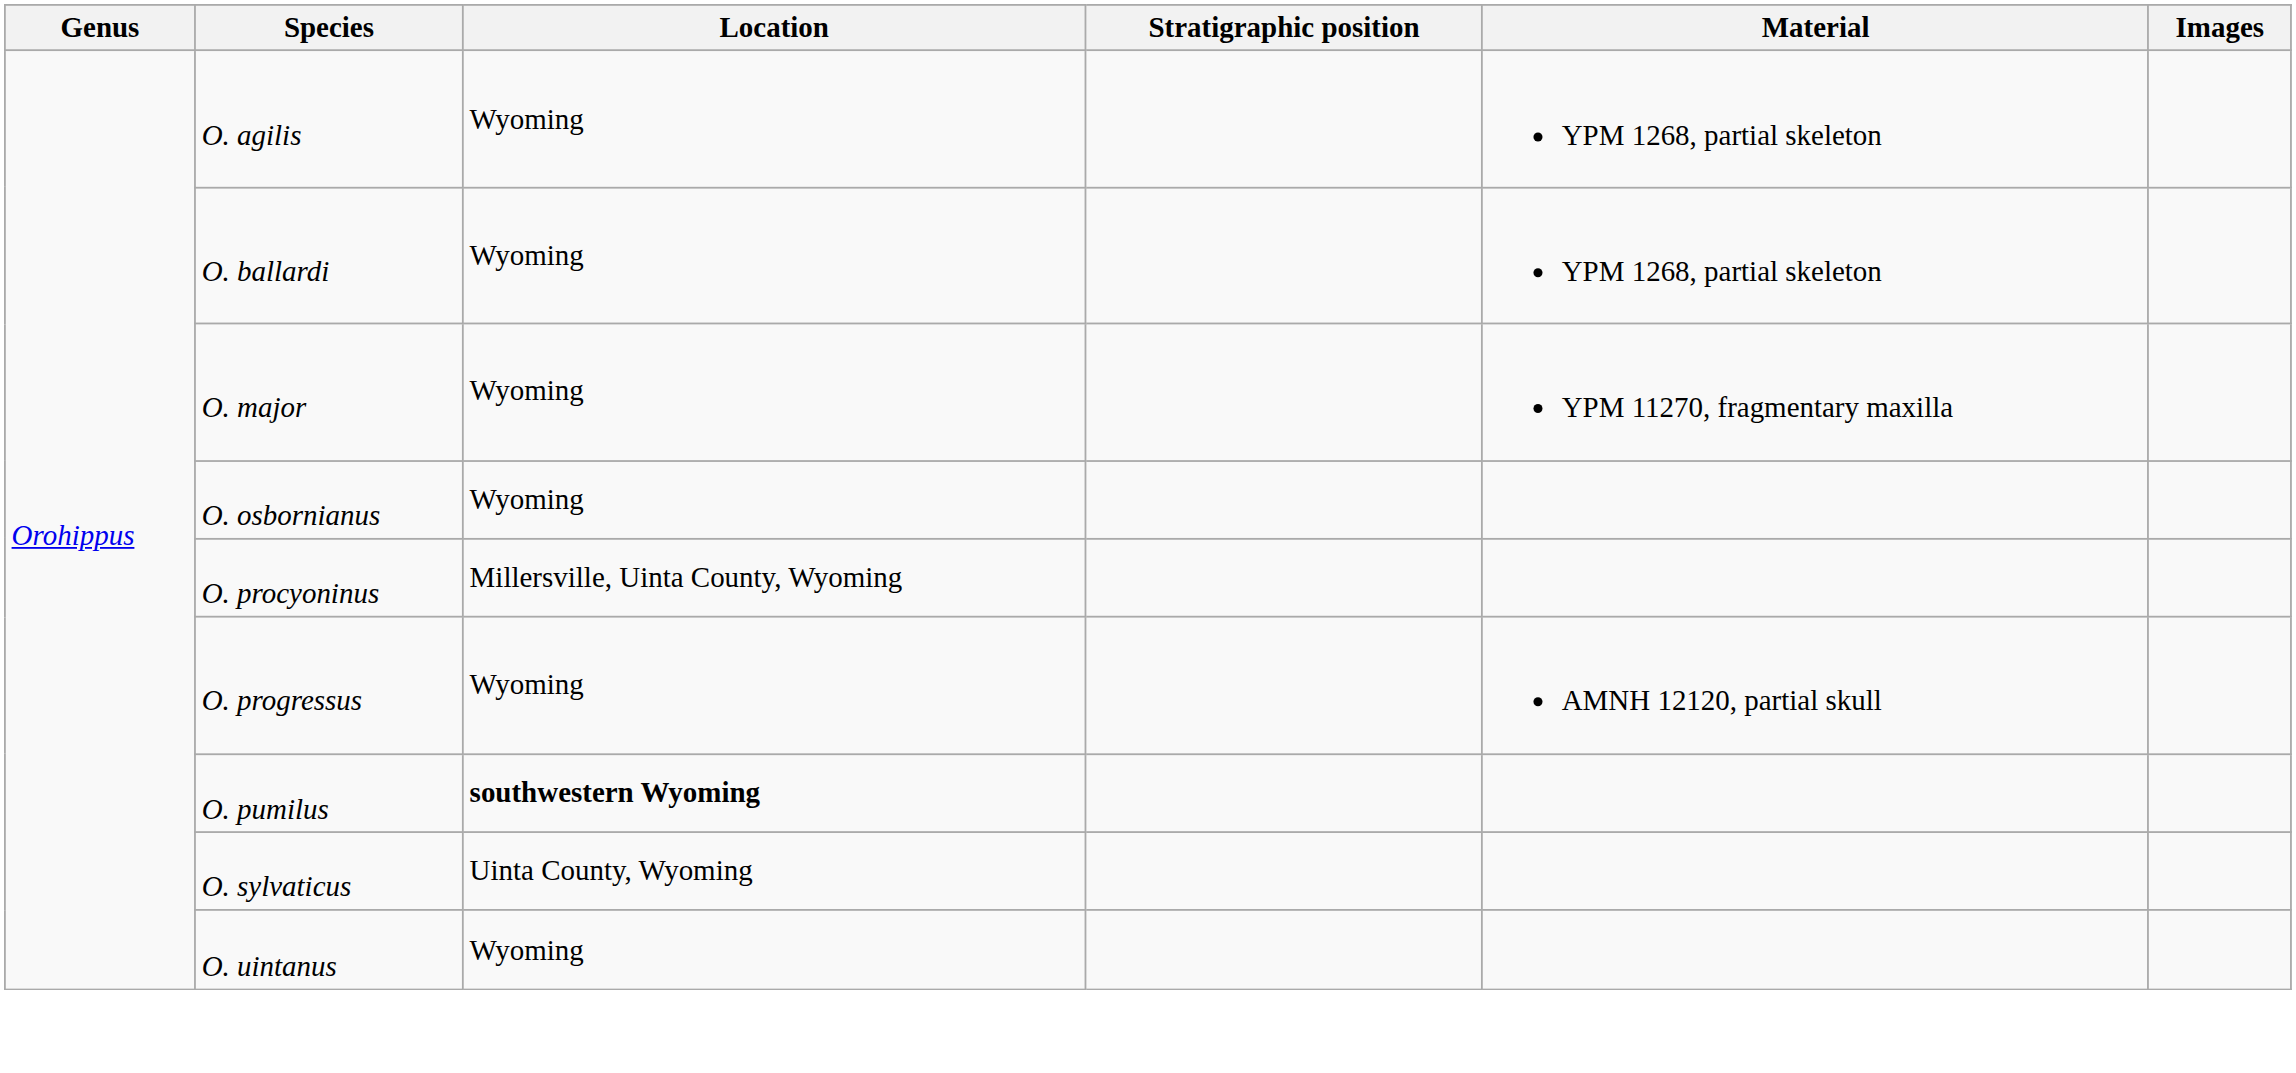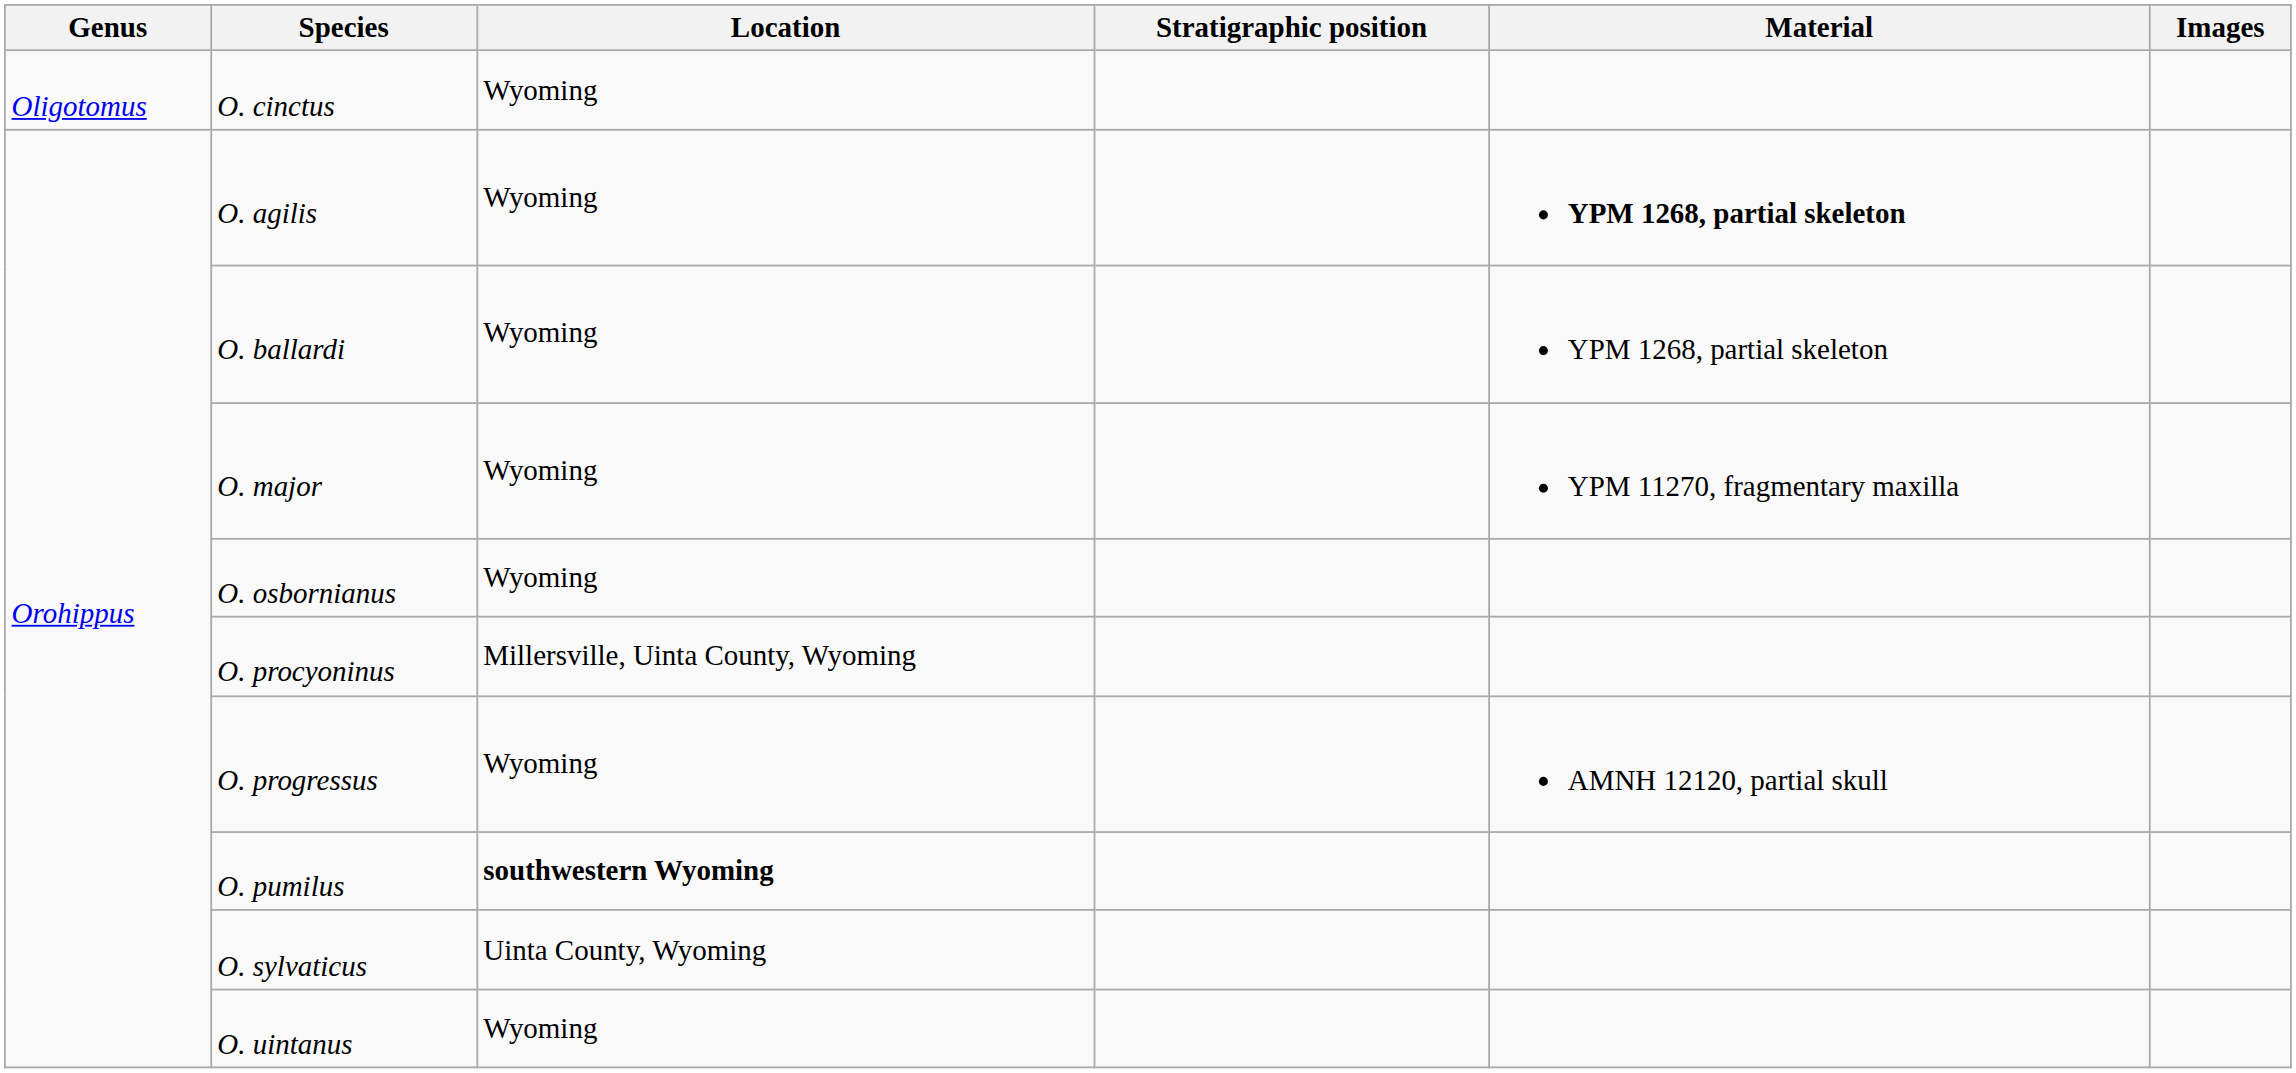+ row: Oligotomus | O. cinctus | Wyoming
O. agilis | Material: normal -> bold
